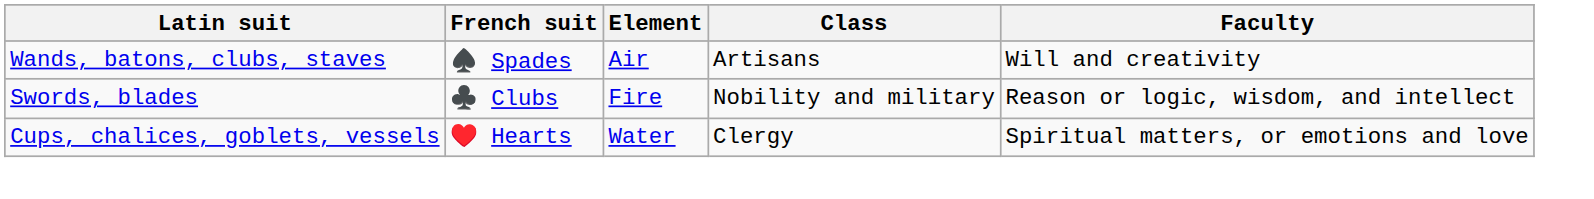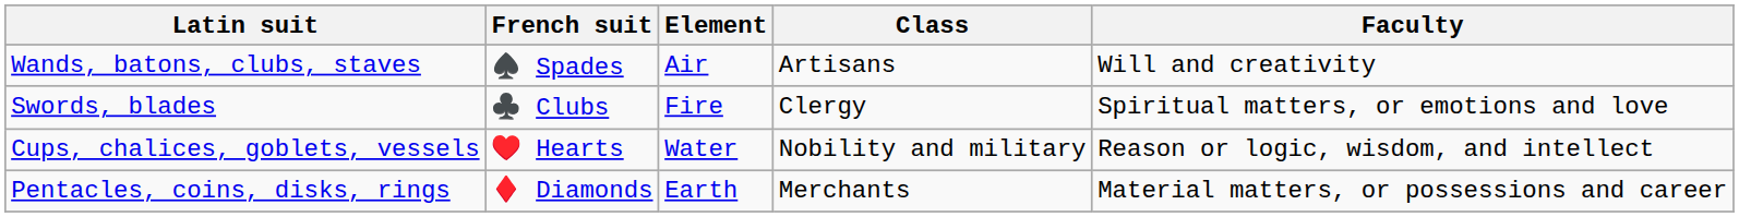Swords, blades | Class: Nobility and military -> Clergy
Swords, blades | Faculty: Reason or logic, wisdom, and intellect -> Spiritual matters, or emotions and love
Cups, chalices, goblets, vessels | Class: Clergy -> Nobility and military
Cups, chalices, goblets, vessels | Faculty: Spiritual matters, or emotions and love -> Reason or logic, wisdom, and intellect
+ row: Pentacles, coins, disks, rings | ♦️ Diamonds | Earth | Merchants | Material matters, or possessions and career
